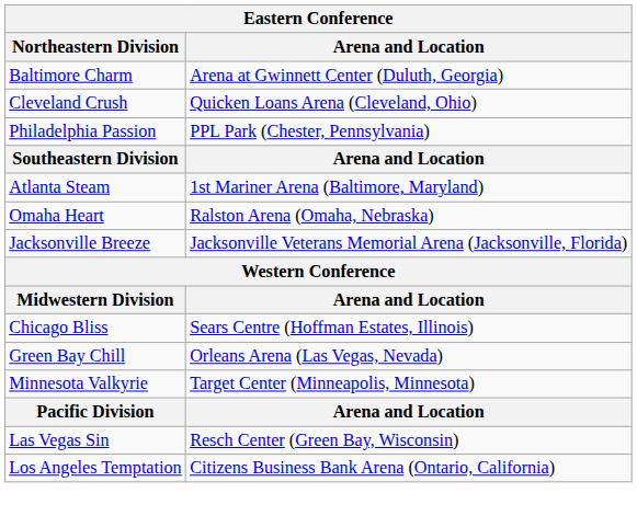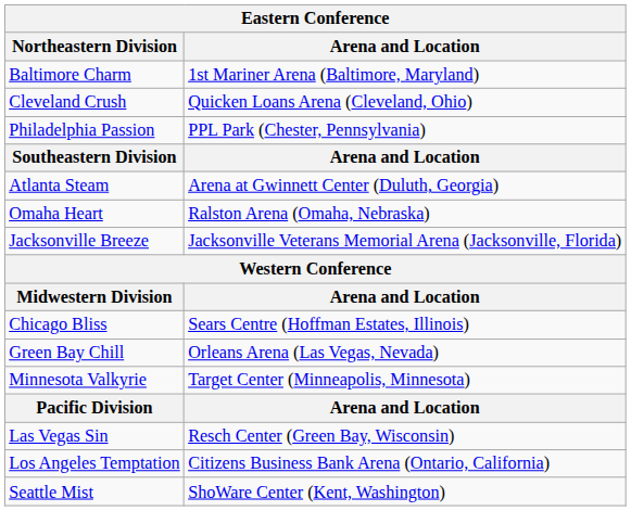Baltimore Charm | Arena and Location: Arena at Gwinnett Center (Duluth, Georgia) -> 1st Mariner Arena (Baltimore, Maryland)
Atlanta Steam | Arena and Location: 1st Mariner Arena (Baltimore, Maryland) -> Arena at Gwinnett Center (Duluth, Georgia)
+ row: Seattle Mist | ShoWare Center (Kent, Washington)
